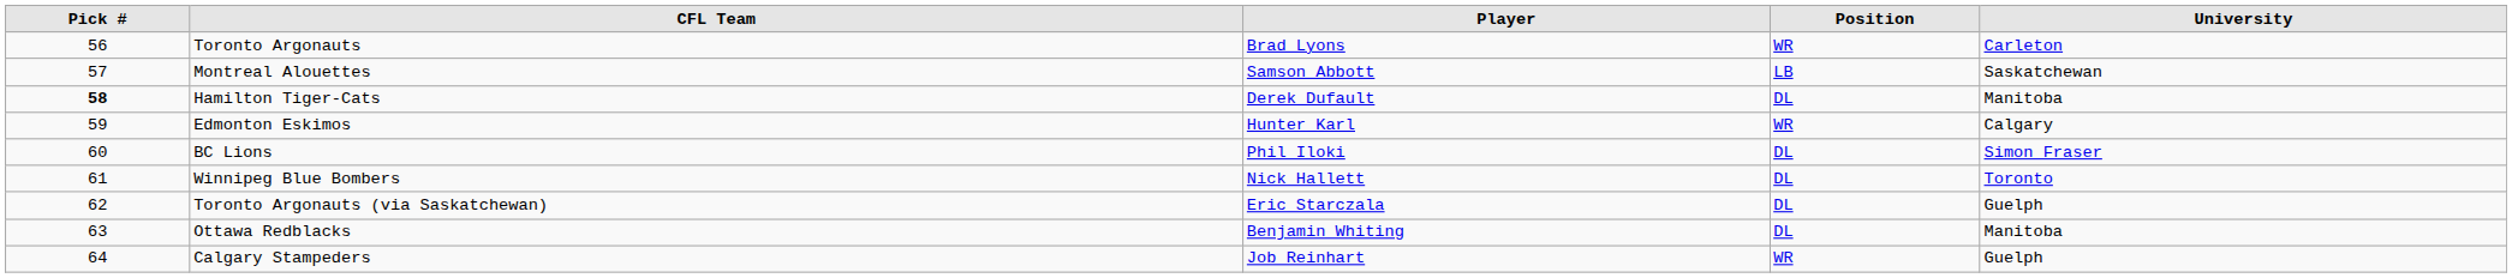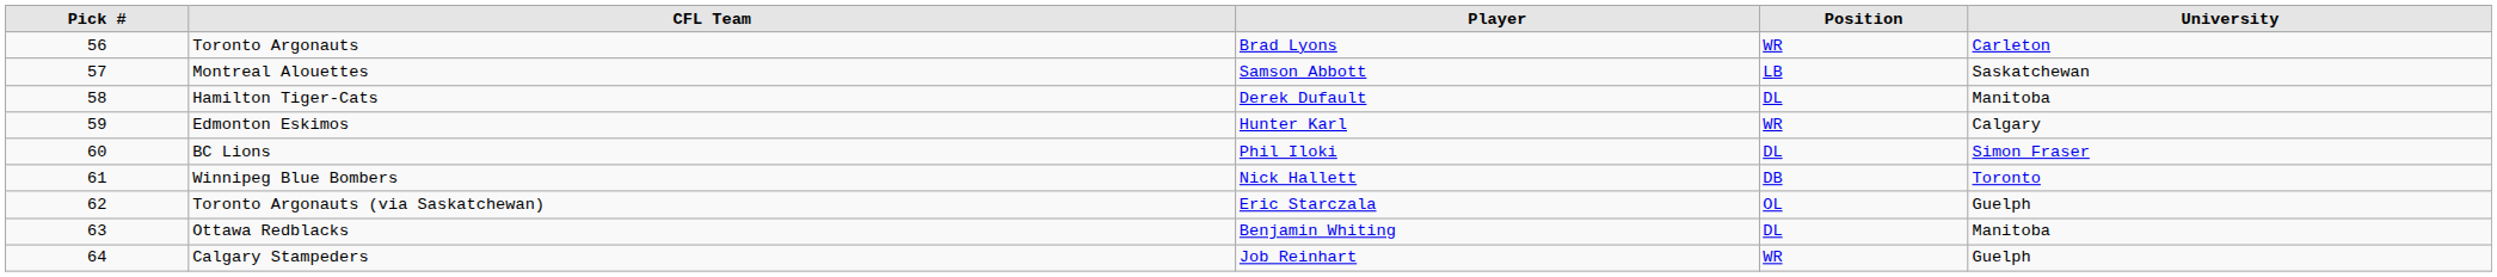Hamilton Tiger-Cats | Pick #: bold -> normal
Winnipeg Blue Bombers | Position: DL -> DB
Toronto Argonauts (via Saskatchewan) | Position: DL -> OL
